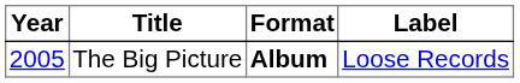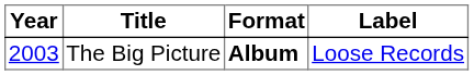The Big Picture | Year: 2005 -> 2003
